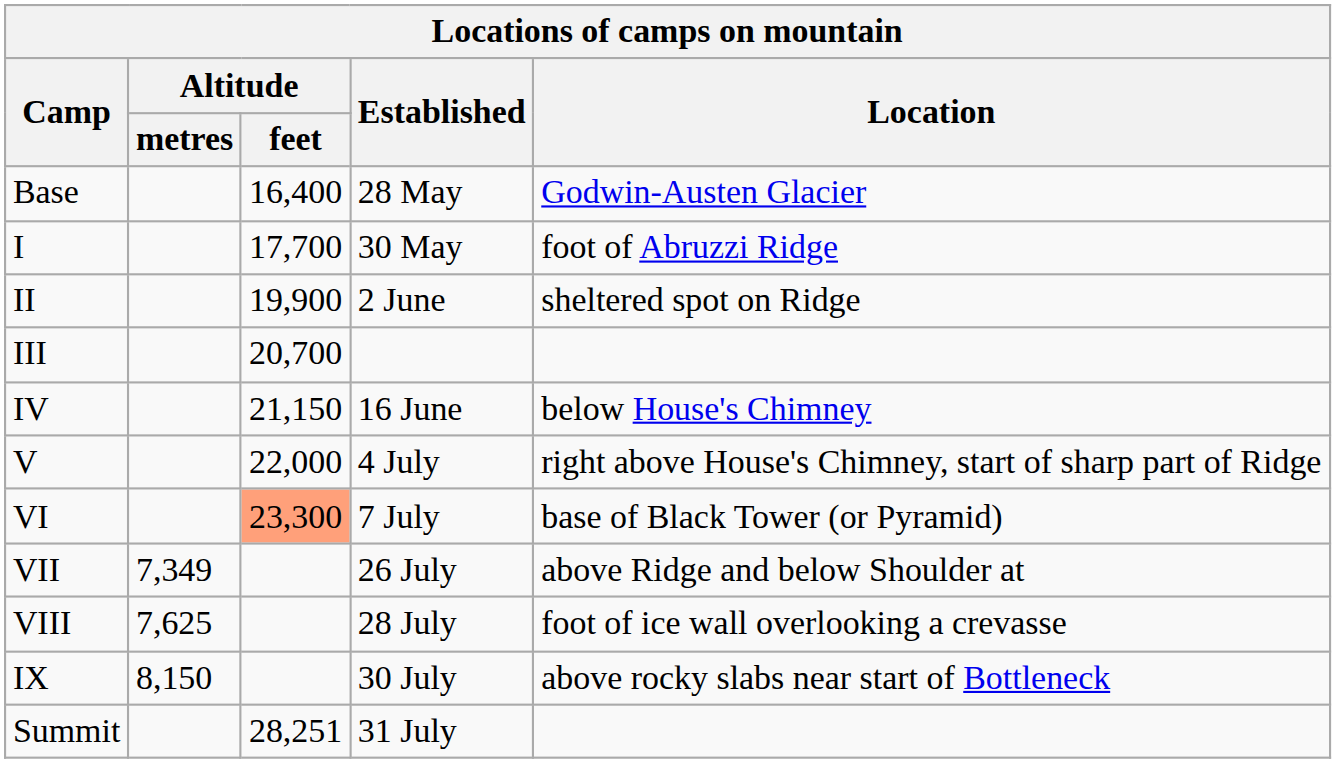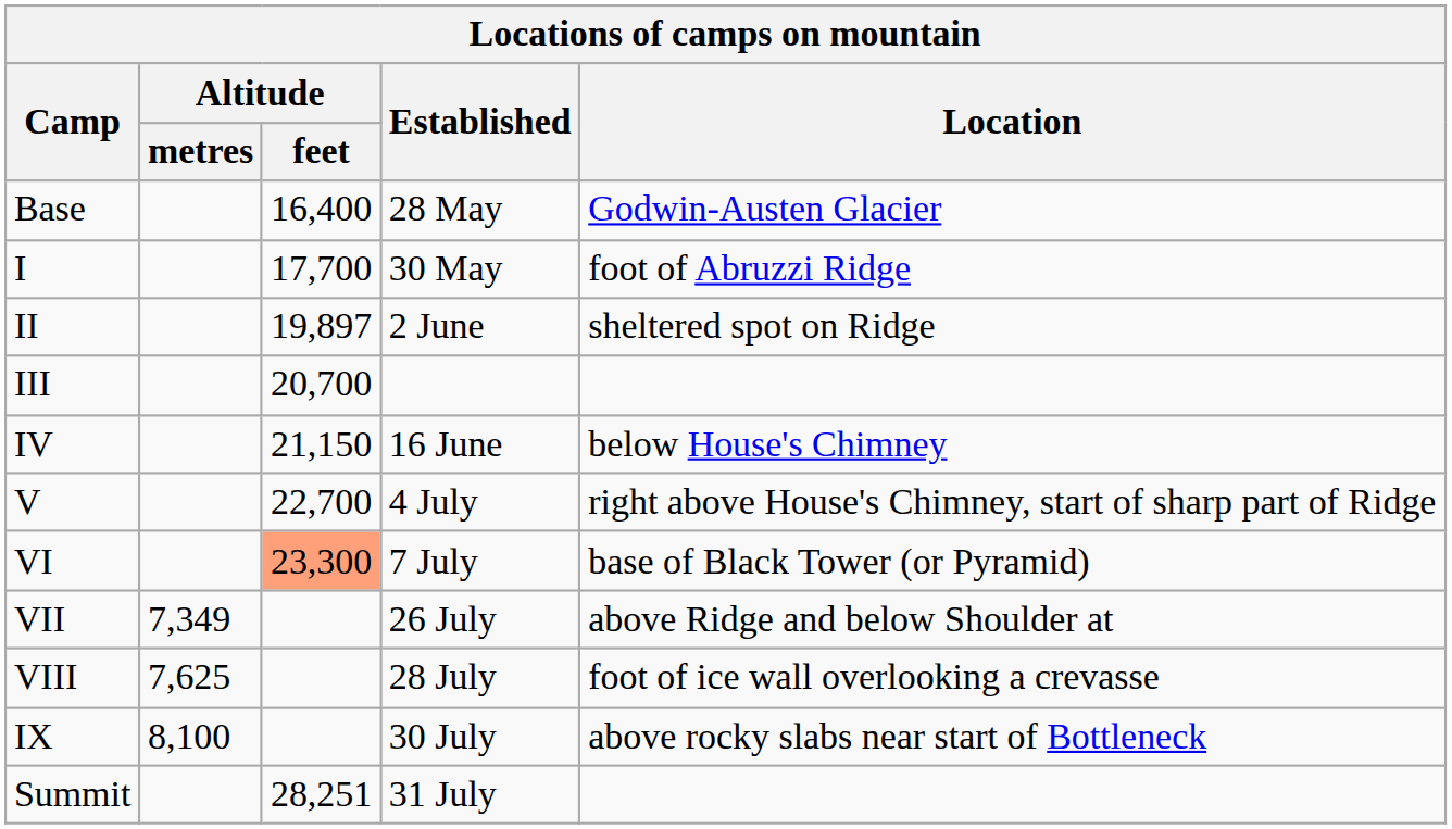II | Altitude / feet: 19,900 -> 19,897
V | Altitude / feet: 22,000 -> 22,700
IX | Altitude / metres: 8,150 -> 8,100
